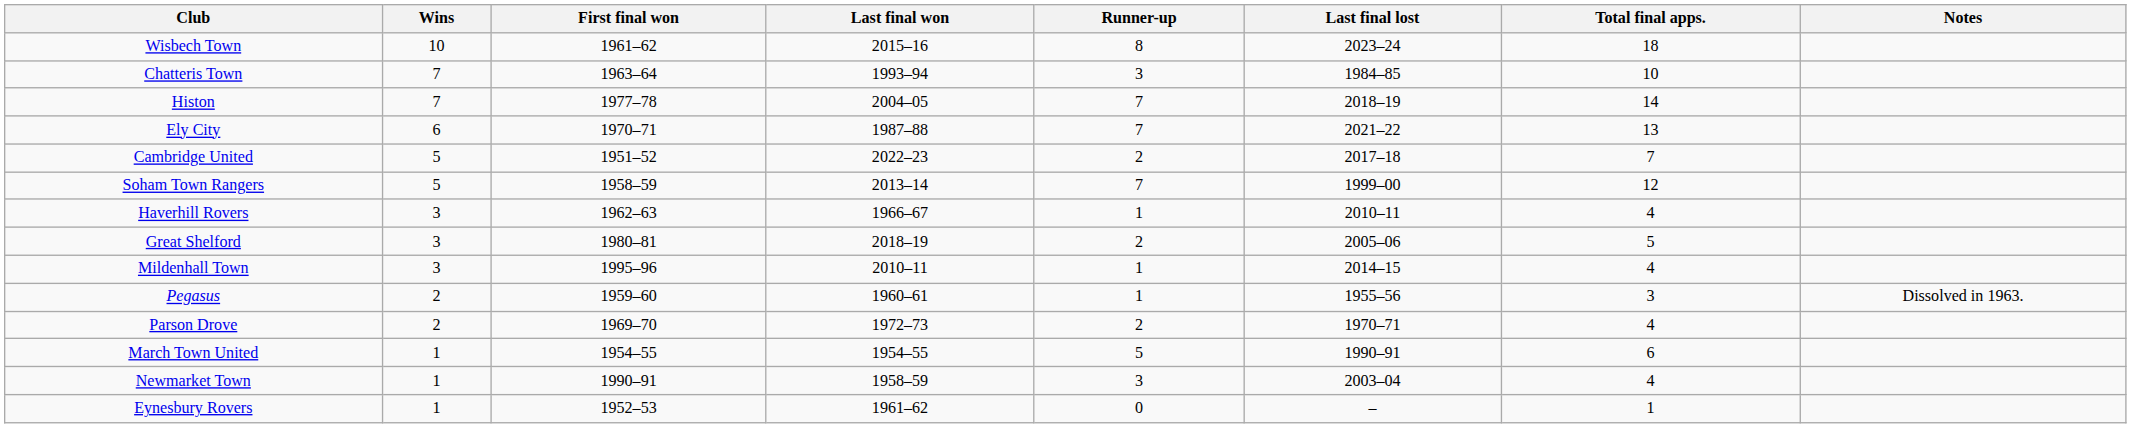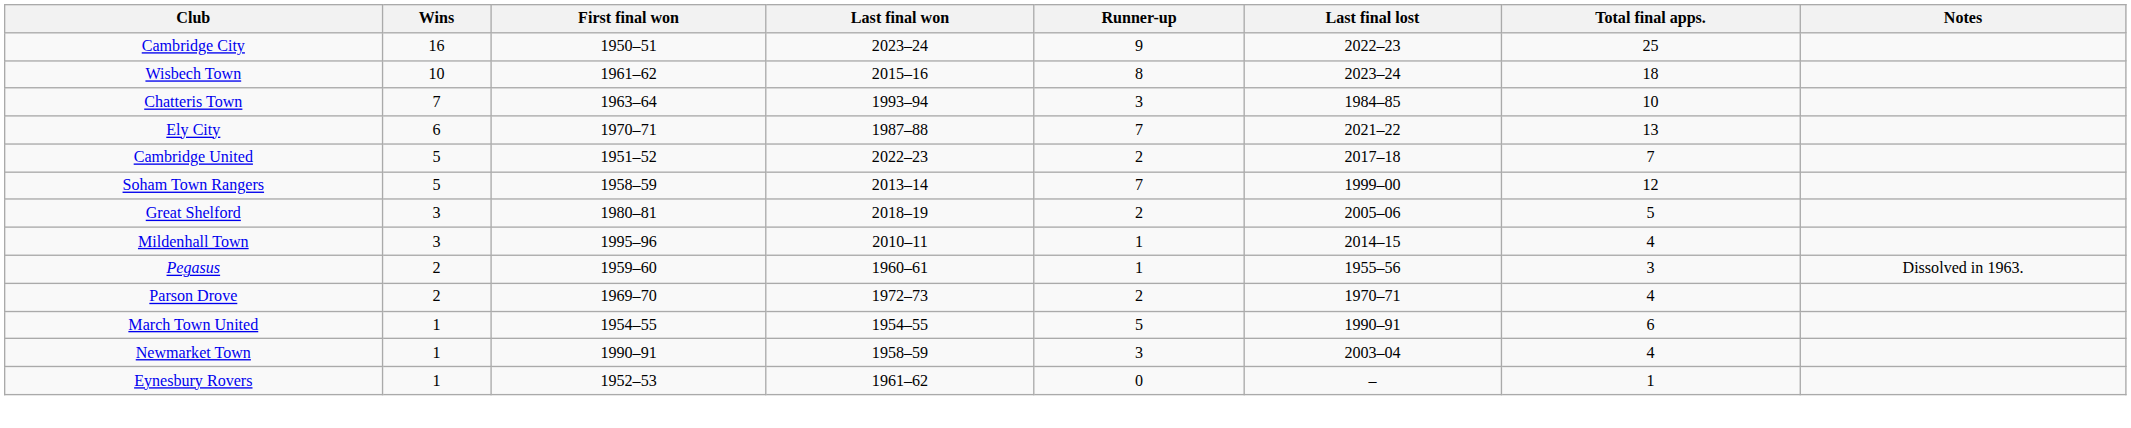+ row: Cambridge City | 16 | 1950–51 | 2023–24 | 9 | 2022–23 | 25
- row: Histon | 7 | 1977–78 | 2004–05 | 7 | 2018–19 | 14
- row: Haverhill Rovers | 3 | 1962–63 | 1966–67 | 1 | 2010–11 | 4
